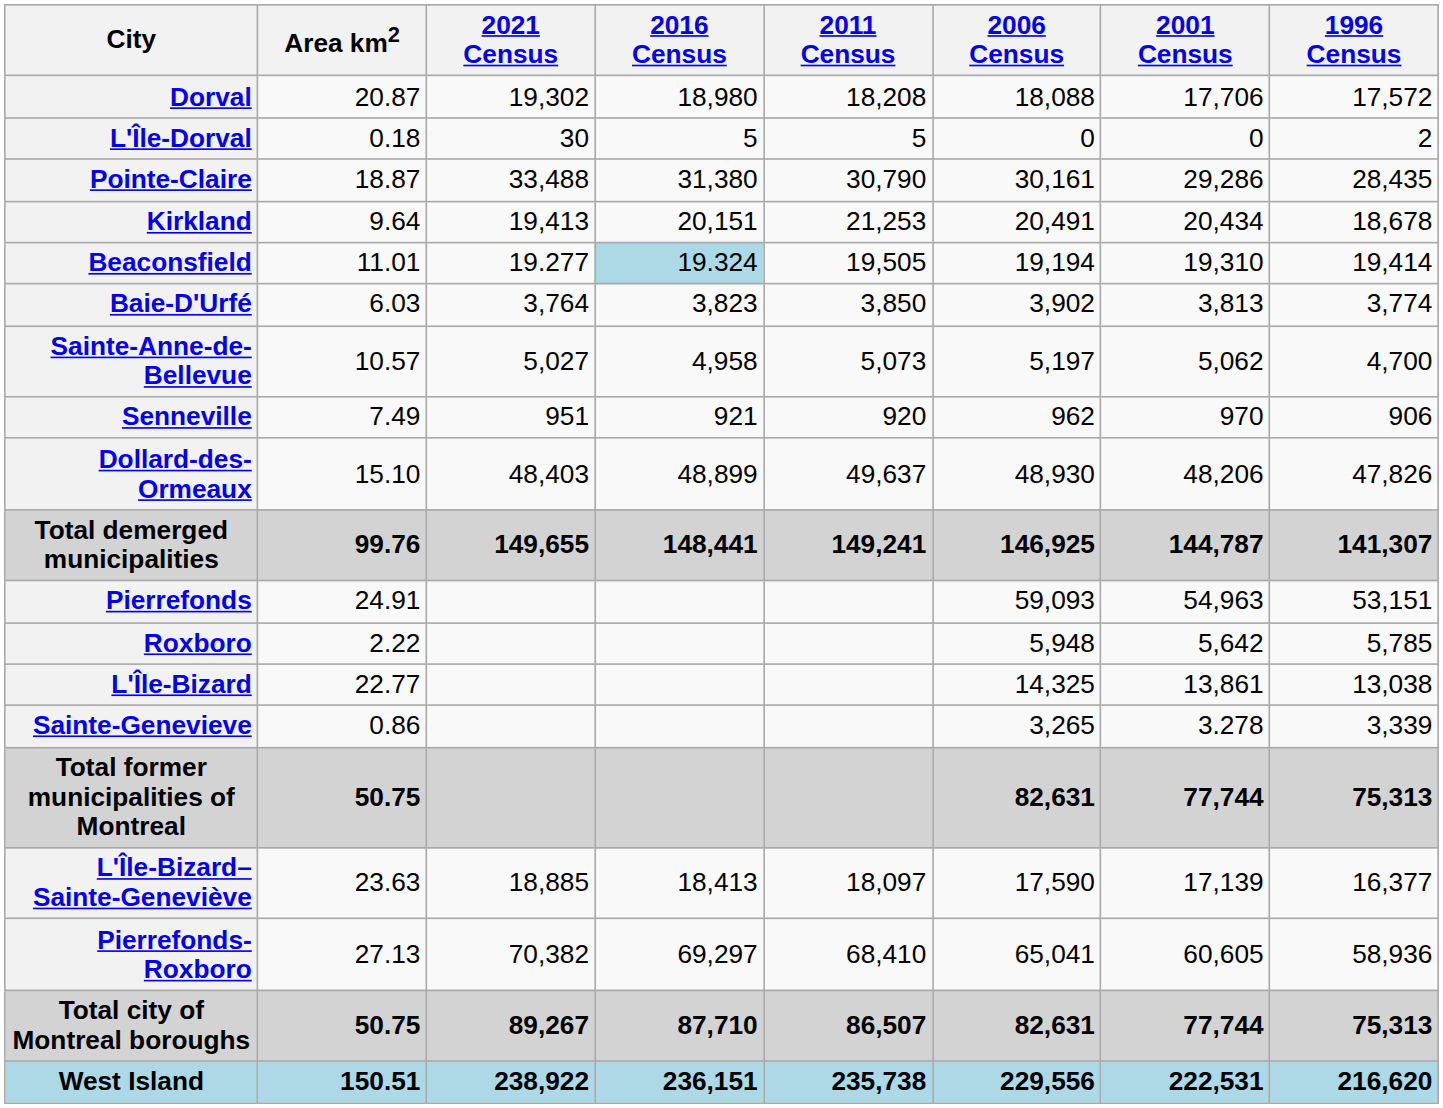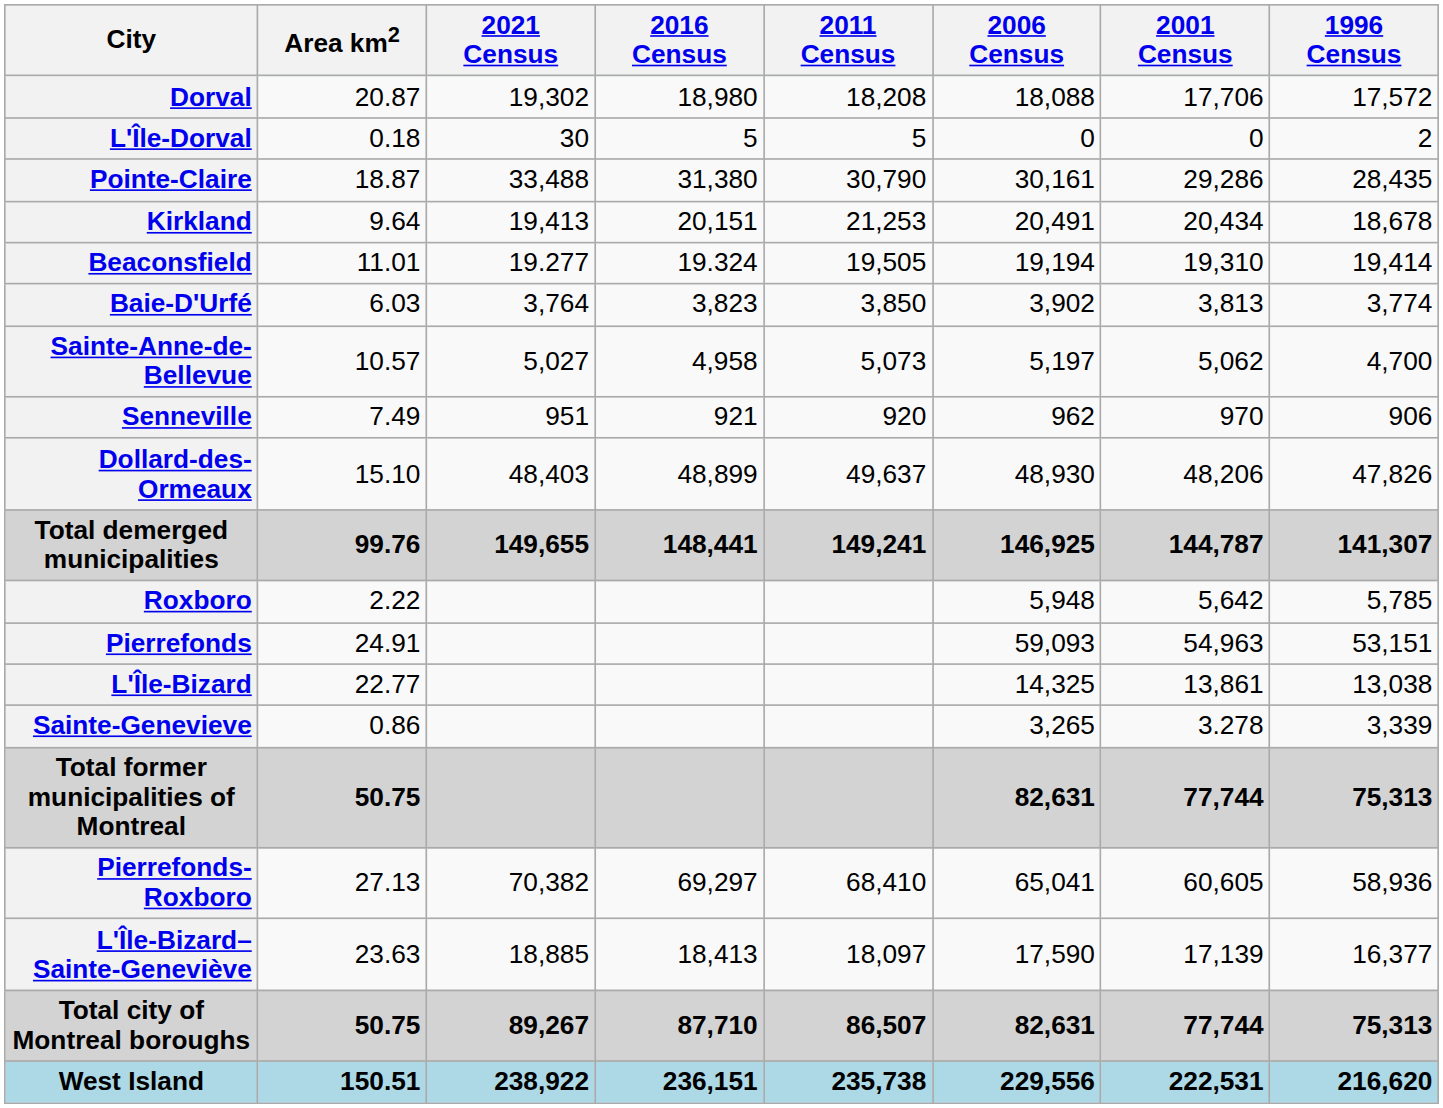Beaconsfield | 2016 Census: lightblue background -> no background
rows swapped: Pierrefonds <-> Roxboro
rows swapped: Pierrefonds-Roxboro <-> L'Île-Bizard–Sainte-Geneviève
